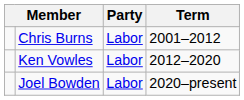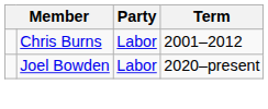- row: Ken Vowles | Labor | 2012–2020
